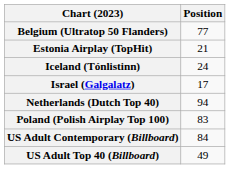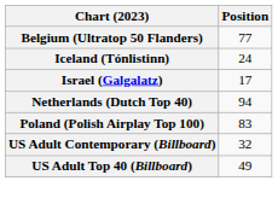- row: Estonia Airplay (TopHit) | 21
US Adult Contemporary (Billboard) | Position: 84 -> 32
